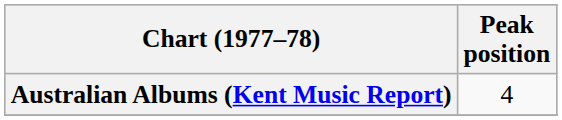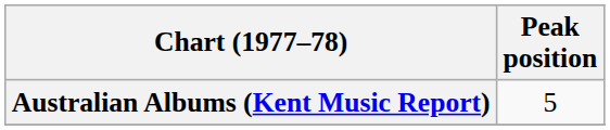Australian Albums (Kent Music Report) | Peak position: 4 -> 5
